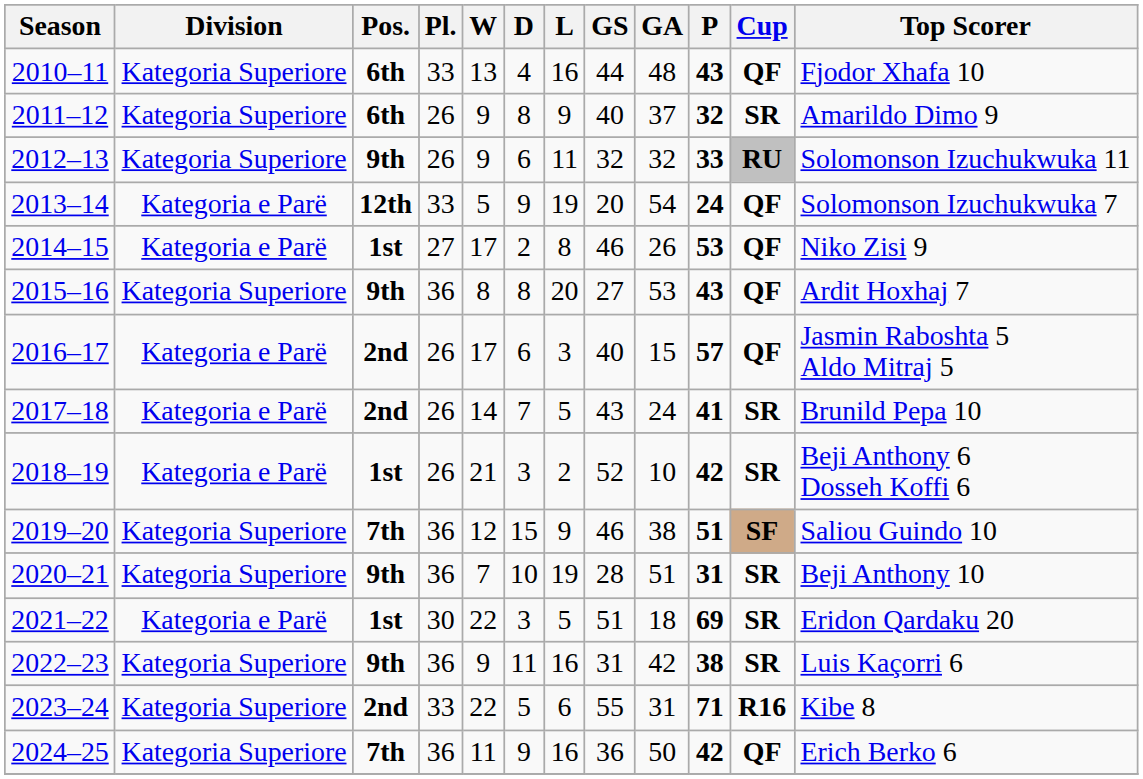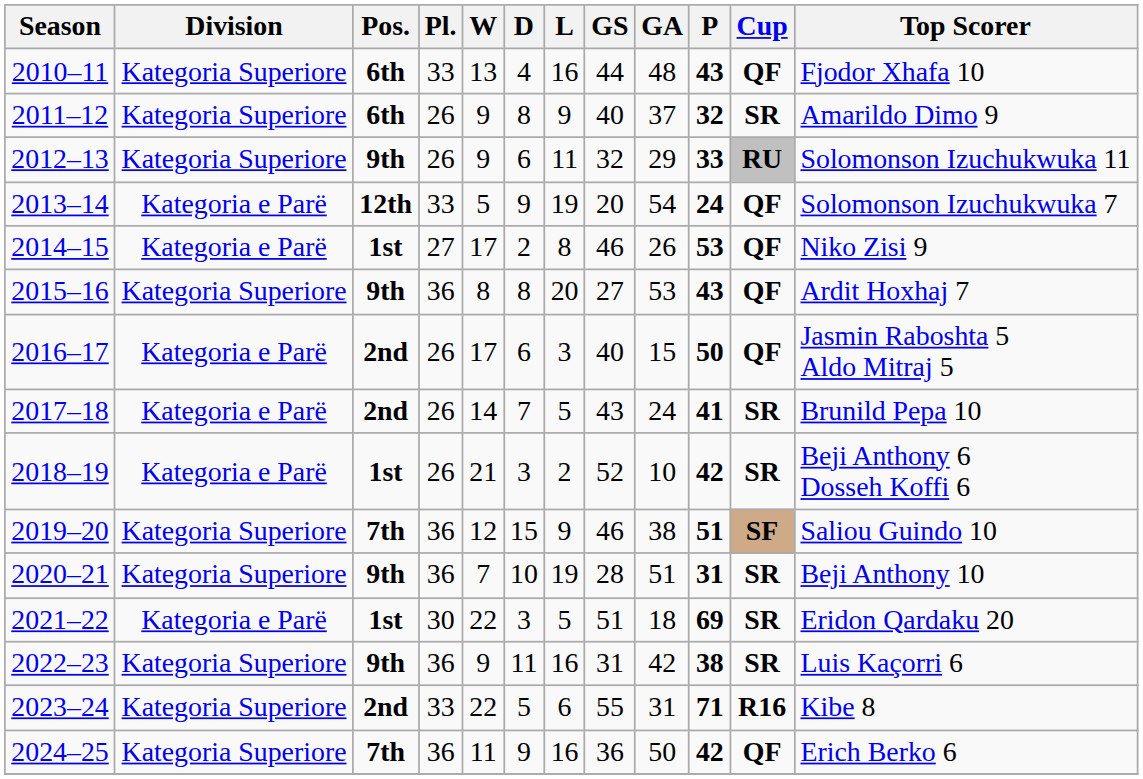2012–13 | GA: 32 -> 29
2016–17 | P: 57 -> 50
